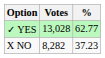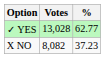X NO | Votes: 8,282 -> 8,082
